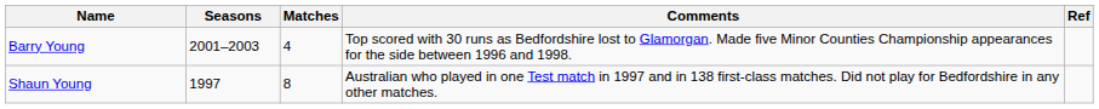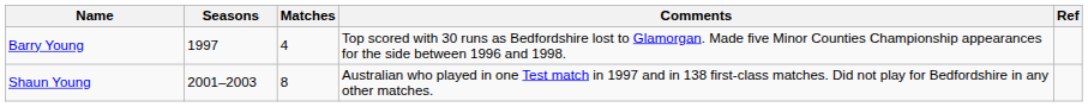Barry Young | Seasons: 2001–2003 -> 1997
Shaun Young | Seasons: 1997 -> 2001–2003
